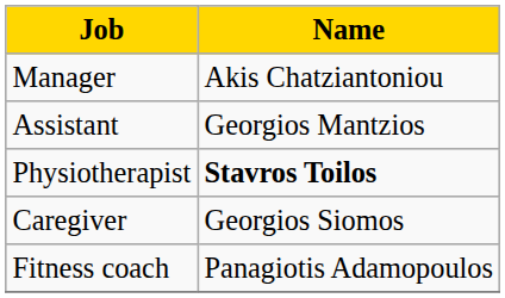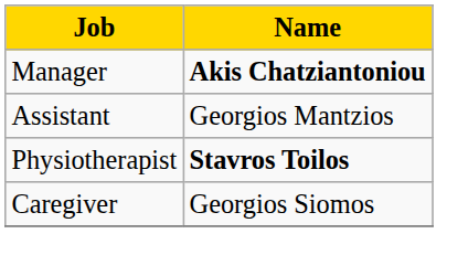Manager | Name: normal -> bold
- row: Fitness coach | Panagiotis Adamopoulos
